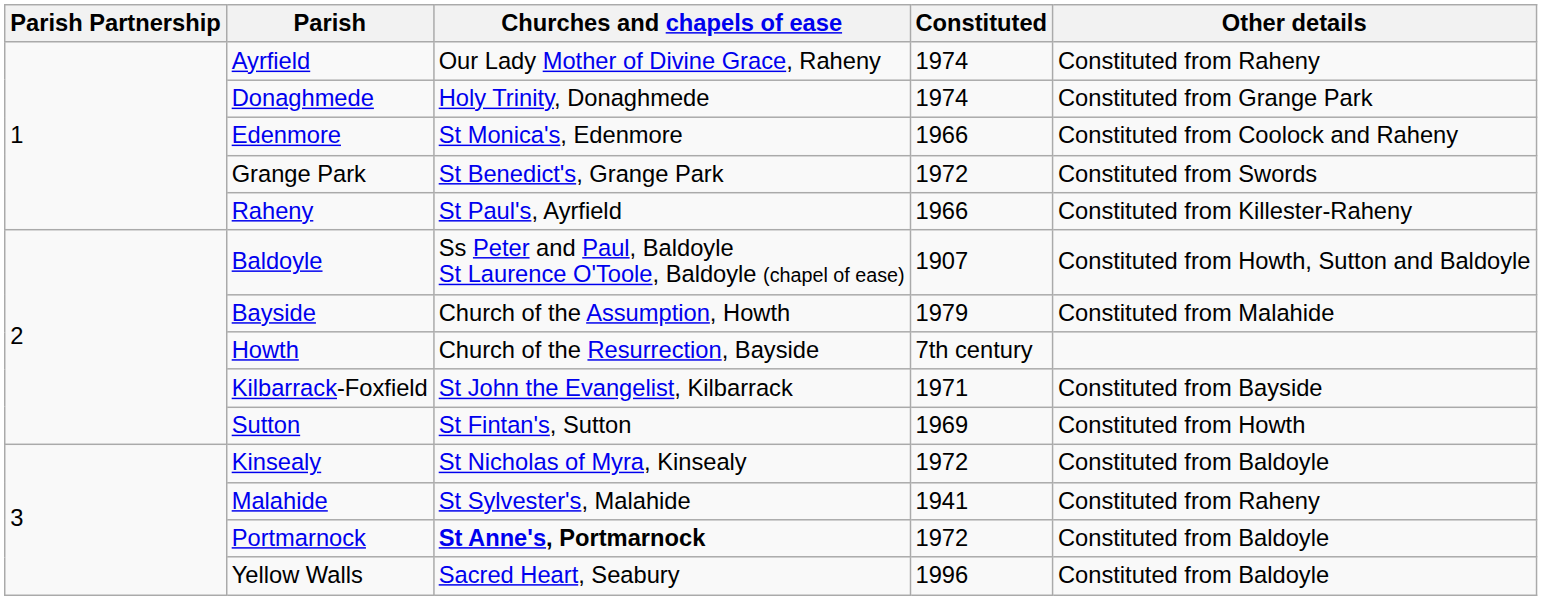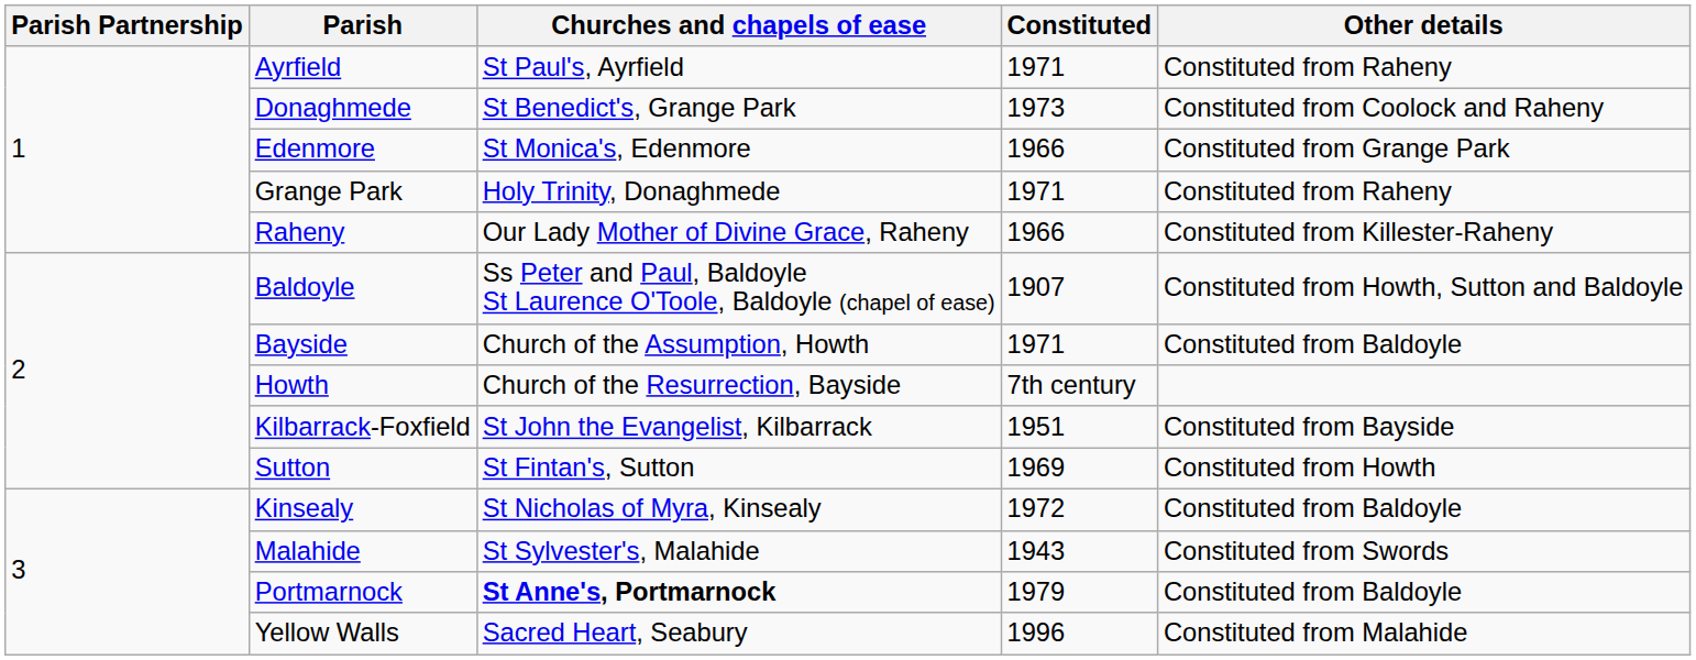Ayrfield | Churches and chapels of ease: Our Lady Mother of Divine Grace, Raheny -> St Paul's, Ayrfield
Ayrfield | Constituted: 1974 -> 1971
Donaghmede | Churches and chapels of ease: Holy Trinity, Donaghmede -> St Benedict's, Grange Park
Donaghmede | Constituted: 1974 -> 1973
Donaghmede | Other details: Constituted from Grange Park -> Constituted from Coolock and Raheny
Edenmore | Other details: Constituted from Coolock and Raheny -> Constituted from Grange Park
Grange Park | Churches and chapels of ease: St Benedict's, Grange Park -> Holy Trinity, Donaghmede
Grange Park | Constituted: 1972 -> 1971
Grange Park | Other details: Constituted from Swords -> Constituted from Raheny
Raheny | Churches and chapels of ease: St Paul's, Ayrfield -> Our Lady Mother of Divine Grace, Raheny
Bayside | Constituted: 1979 -> 1971
Bayside | Other details: Constituted from Malahide -> Constituted from Baldoyle
Kilbarrack-Foxfield | Constituted: 1971 -> 1951
Malahide | Constituted: 1941 -> 1943
Malahide | Other details: Constituted from Raheny -> Constituted from Swords
Portmarnock | Constituted: 1972 -> 1979
Yellow Walls | Other details: Constituted from Baldoyle -> Constituted from Malahide
